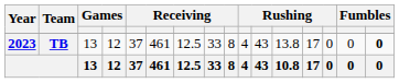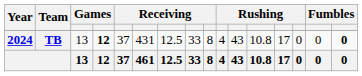TB | Year: 2023 -> 2024
TB | column 4: normal -> bold
TB | column 6: 461 -> 431
TB | column 12: 13.8 -> 10.8
